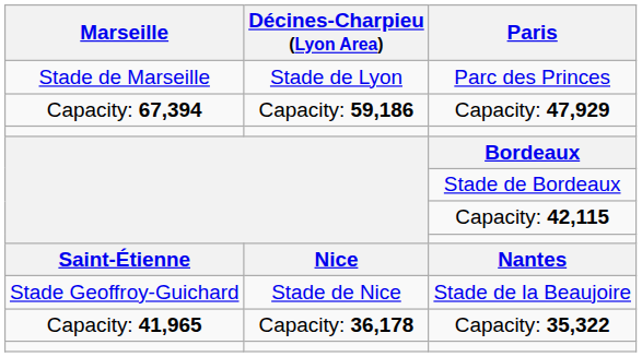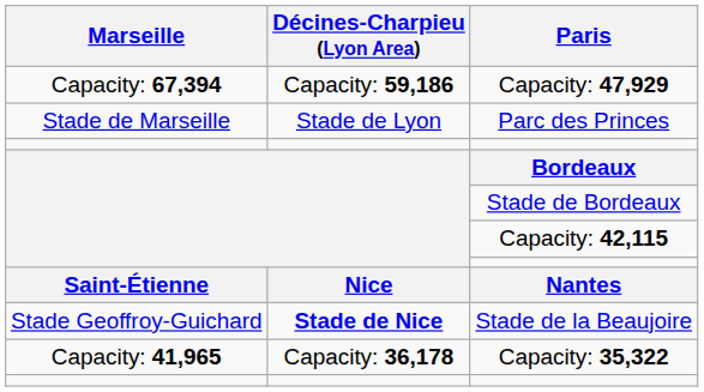rows swapped: Parc des Princes <-> Capacity: 47,929
Stade de la Beaujoire | Décines-Charpieu (Lyon Area): normal -> bold
